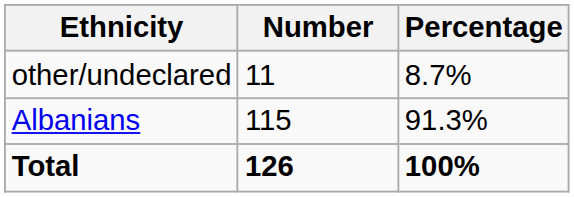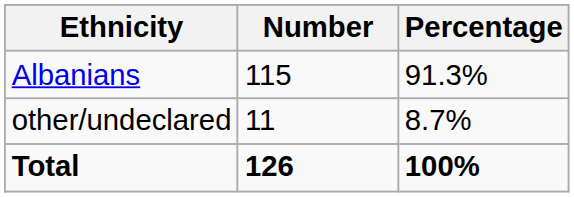rows swapped: Albanians <-> other/undeclared
